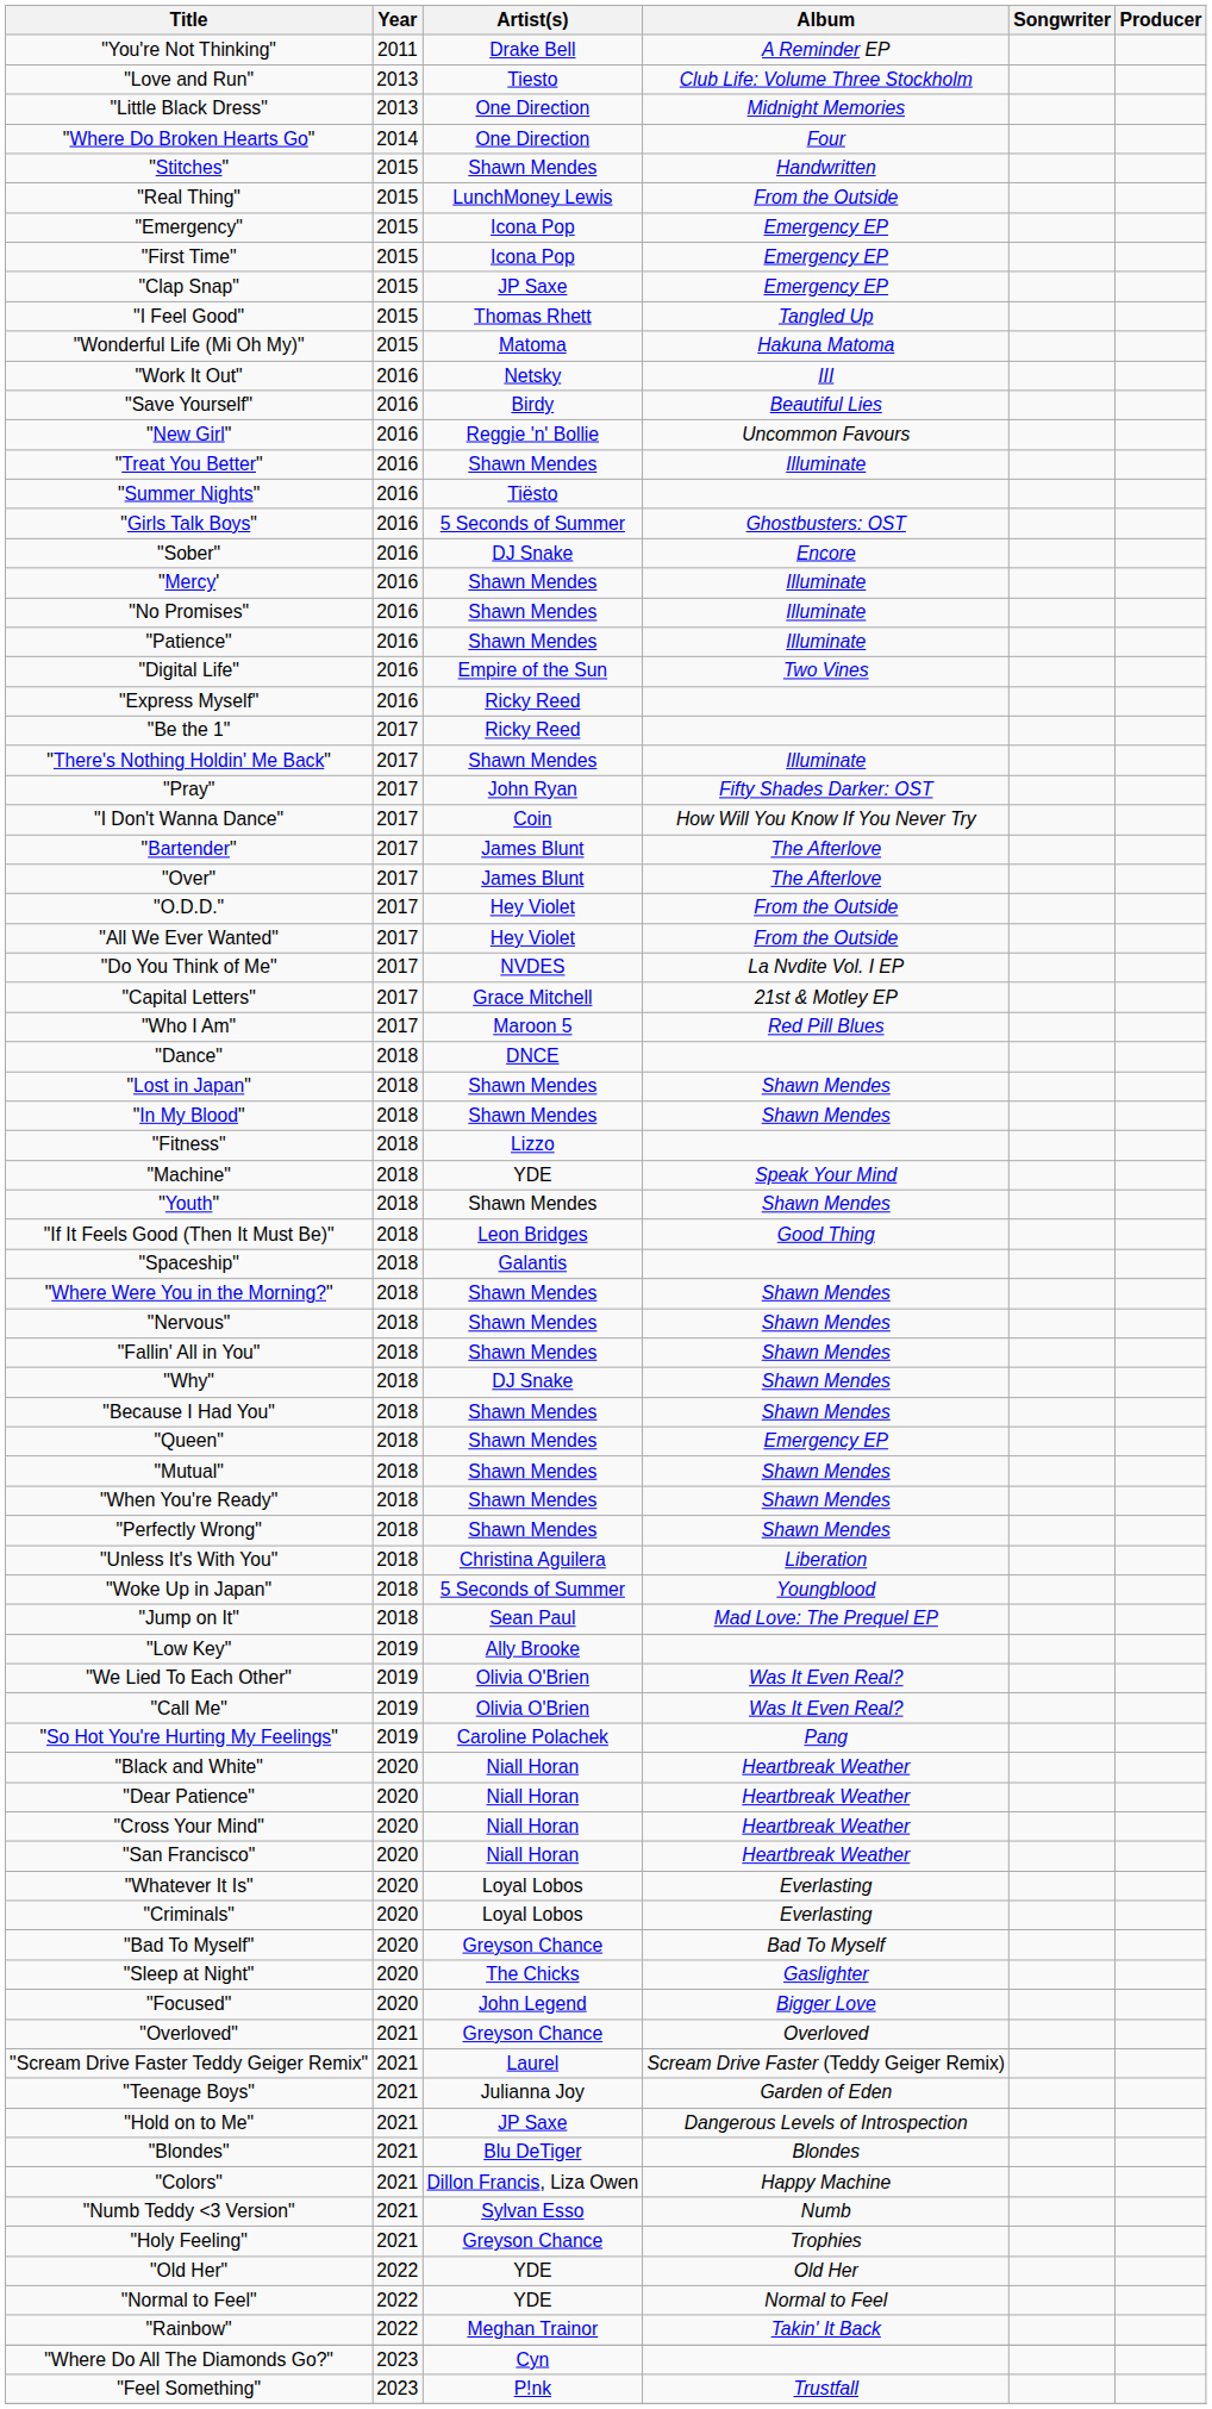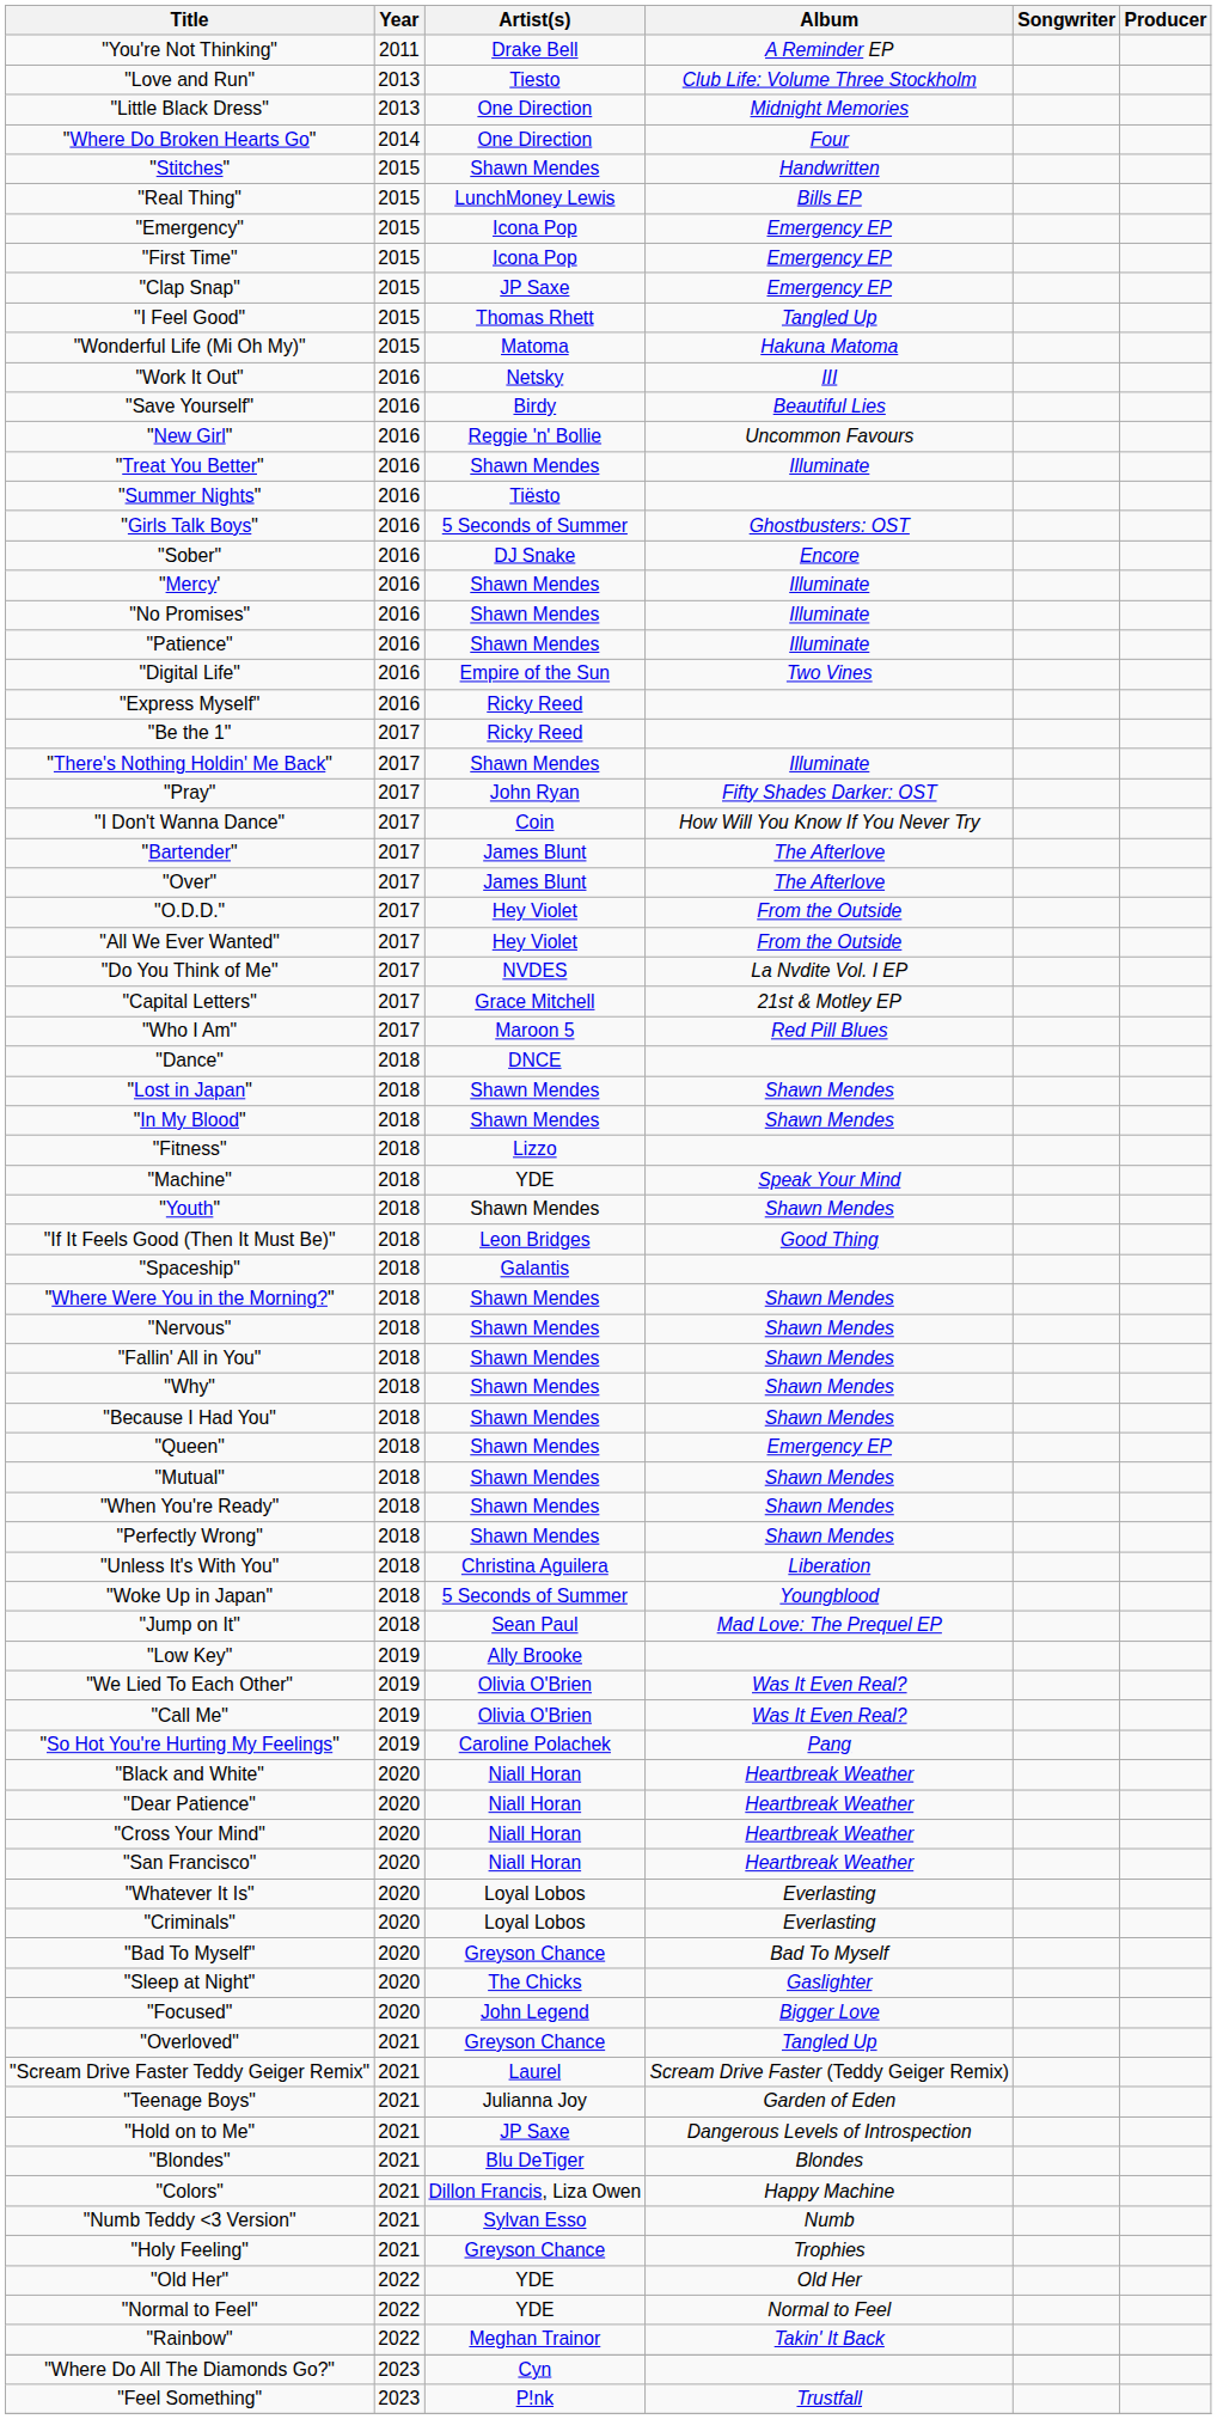"Real Thing" | Album: From the Outside -> Bills EP
"Why" | Artist(s): DJ Snake -> Shawn Mendes
"Overloved" | Album: Overloved -> Tangled Up
